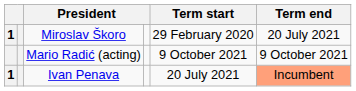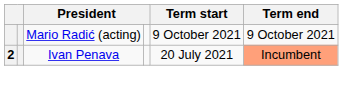- row: 1 | Miroslav Škoro | 29 February 2020 | 20 July 2021
Ivan Penava | column 1: 1 -> 2
